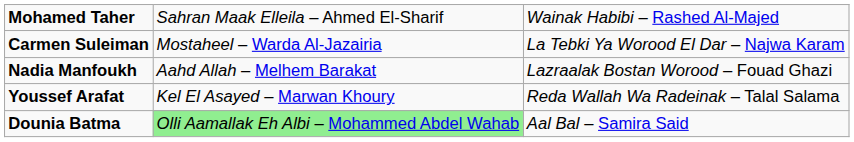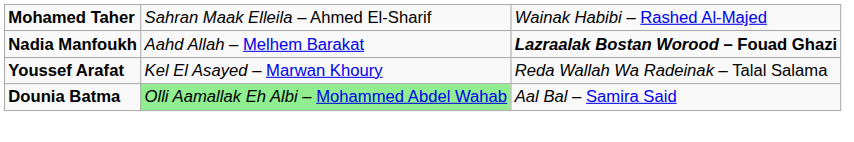- row: Carmen Suleiman | Mostaheel – Warda Al-Jazairia | La Tebki Ya Worood El Dar – Najwa Karam
Nadia Manfoukh | column 3: normal -> bold
